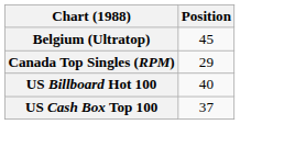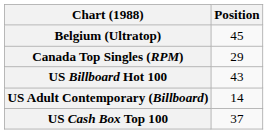US Billboard Hot 100 | Position: 40 -> 43
+ row: US Adult Contemporary (Billboard) | 14
